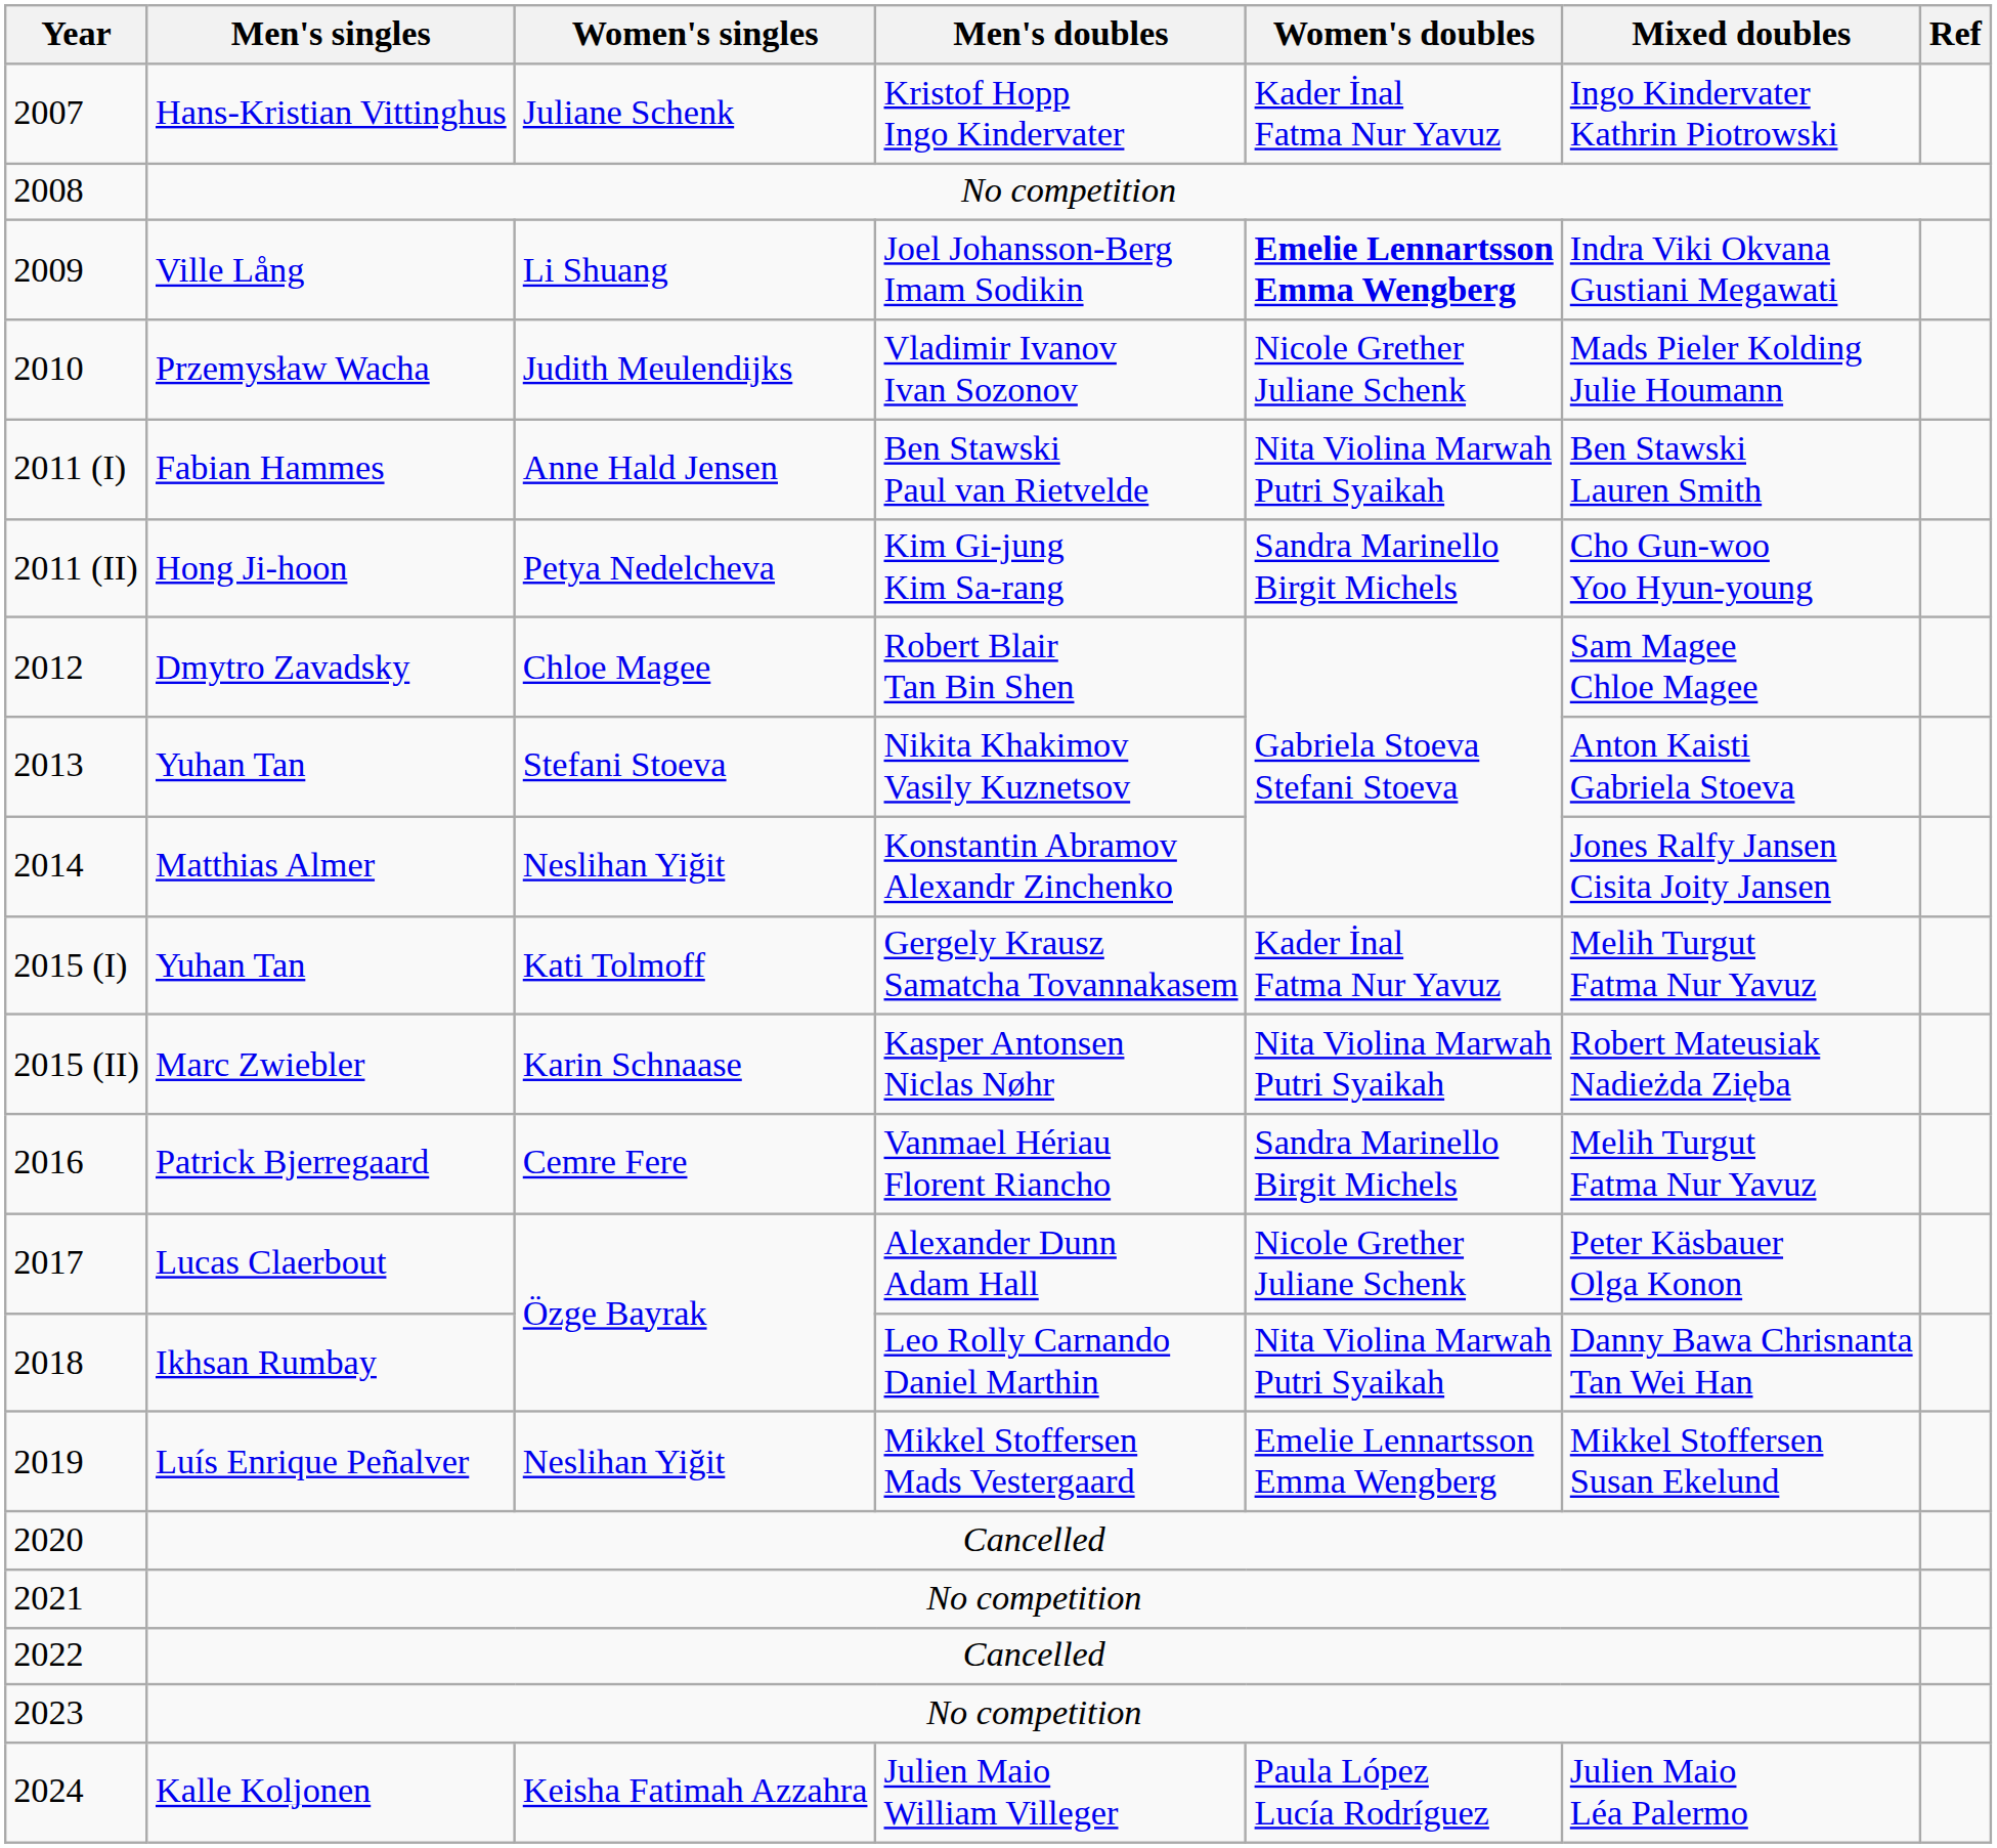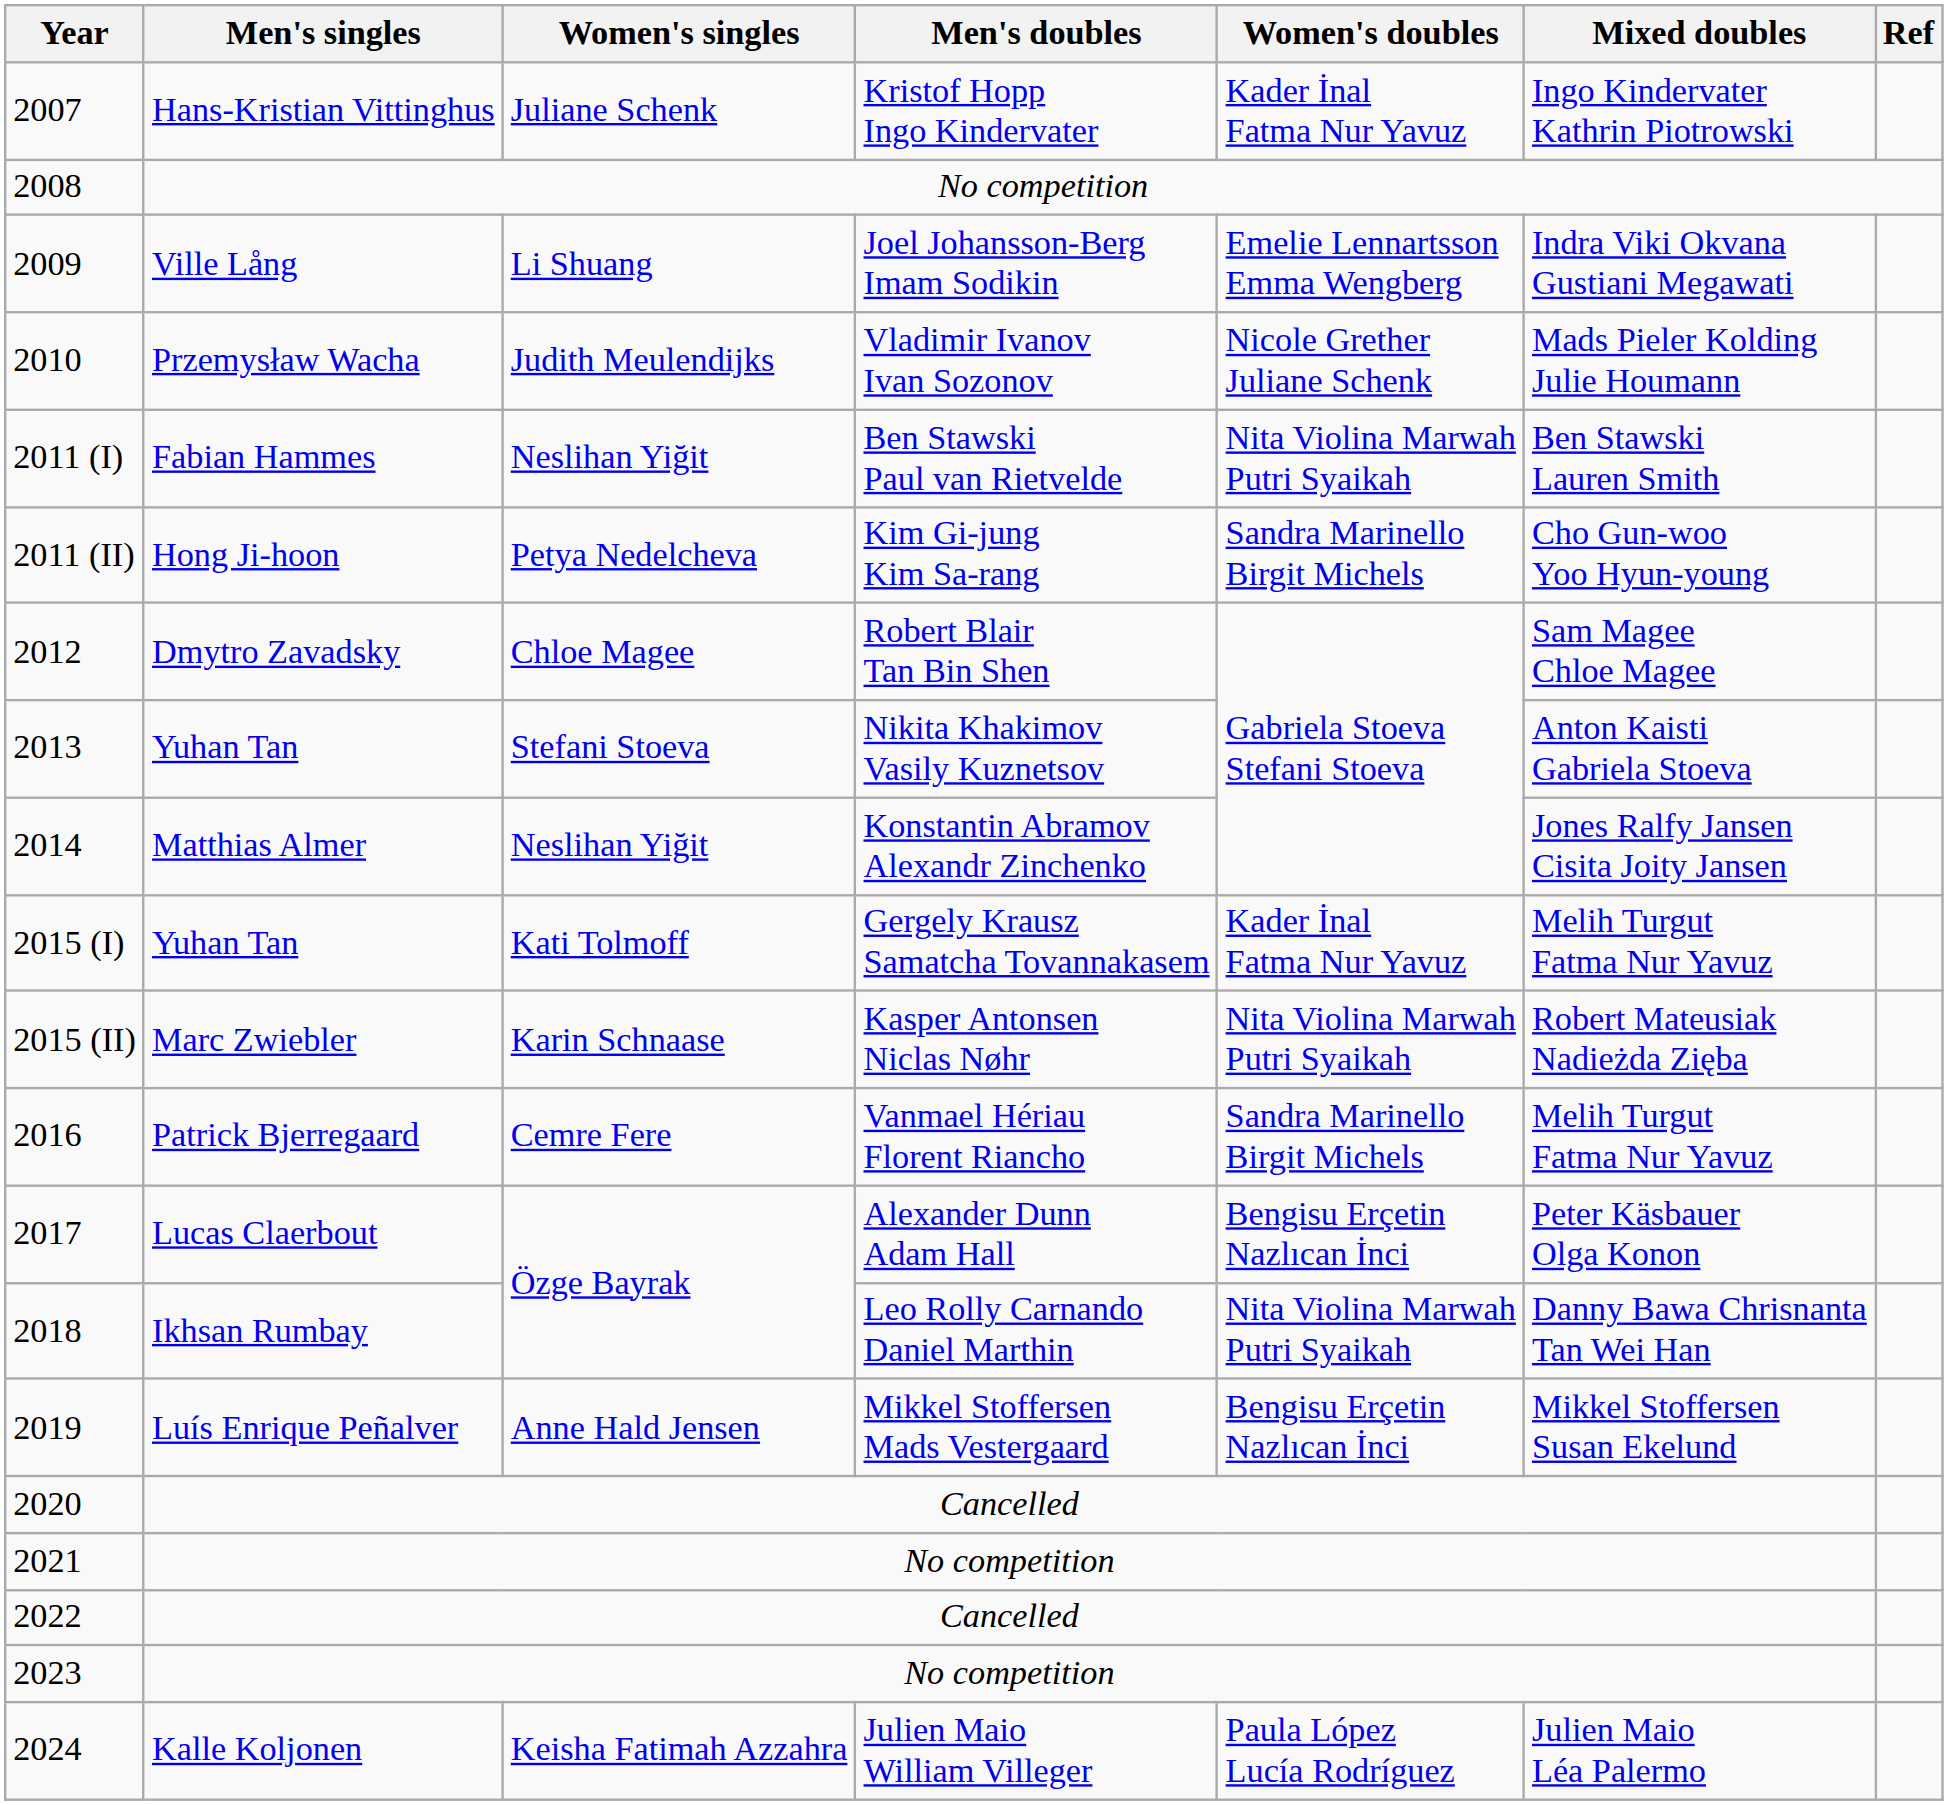2009 | Women's doubles: bold -> normal
2011 (I) | Women's singles: Anne Hald Jensen -> Neslihan Yiğit
2017 | Women's doubles: Nicole Grether Juliane Schenk -> Bengisu Erçetin Nazlıcan İnci
2019 | Women's singles: Neslihan Yiğit -> Anne Hald Jensen
2019 | Women's doubles: Emelie Lennartsson Emma Wengberg -> Bengisu Erçetin Nazlıcan İnci
